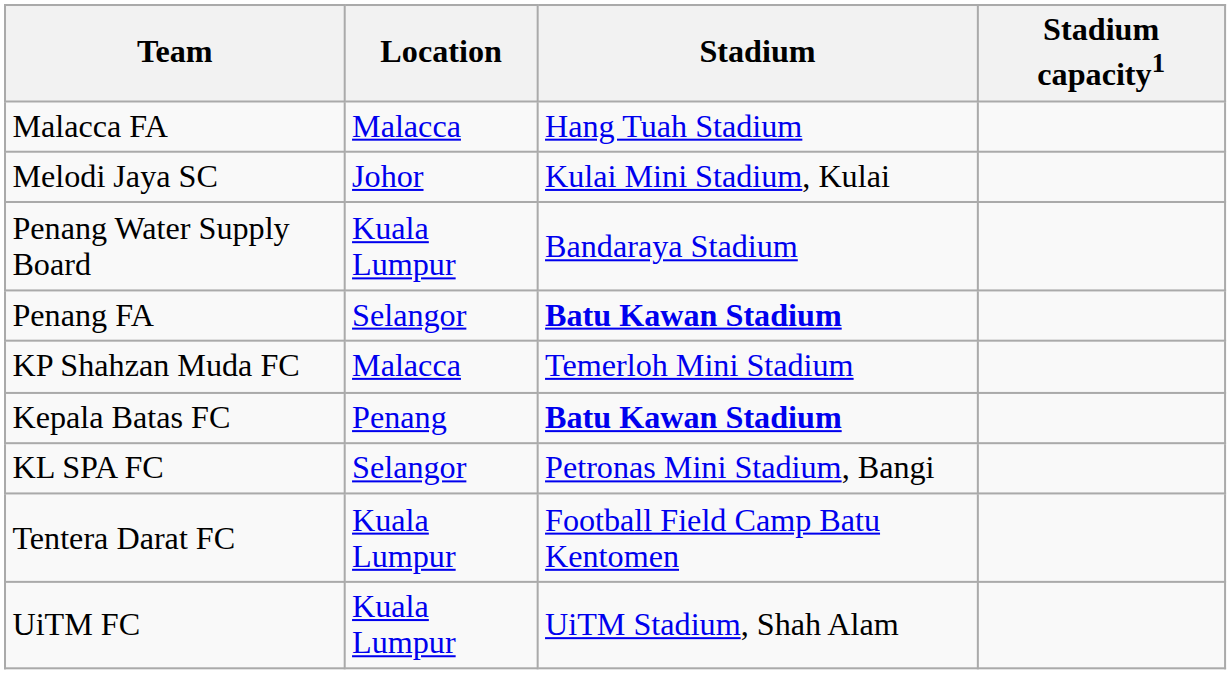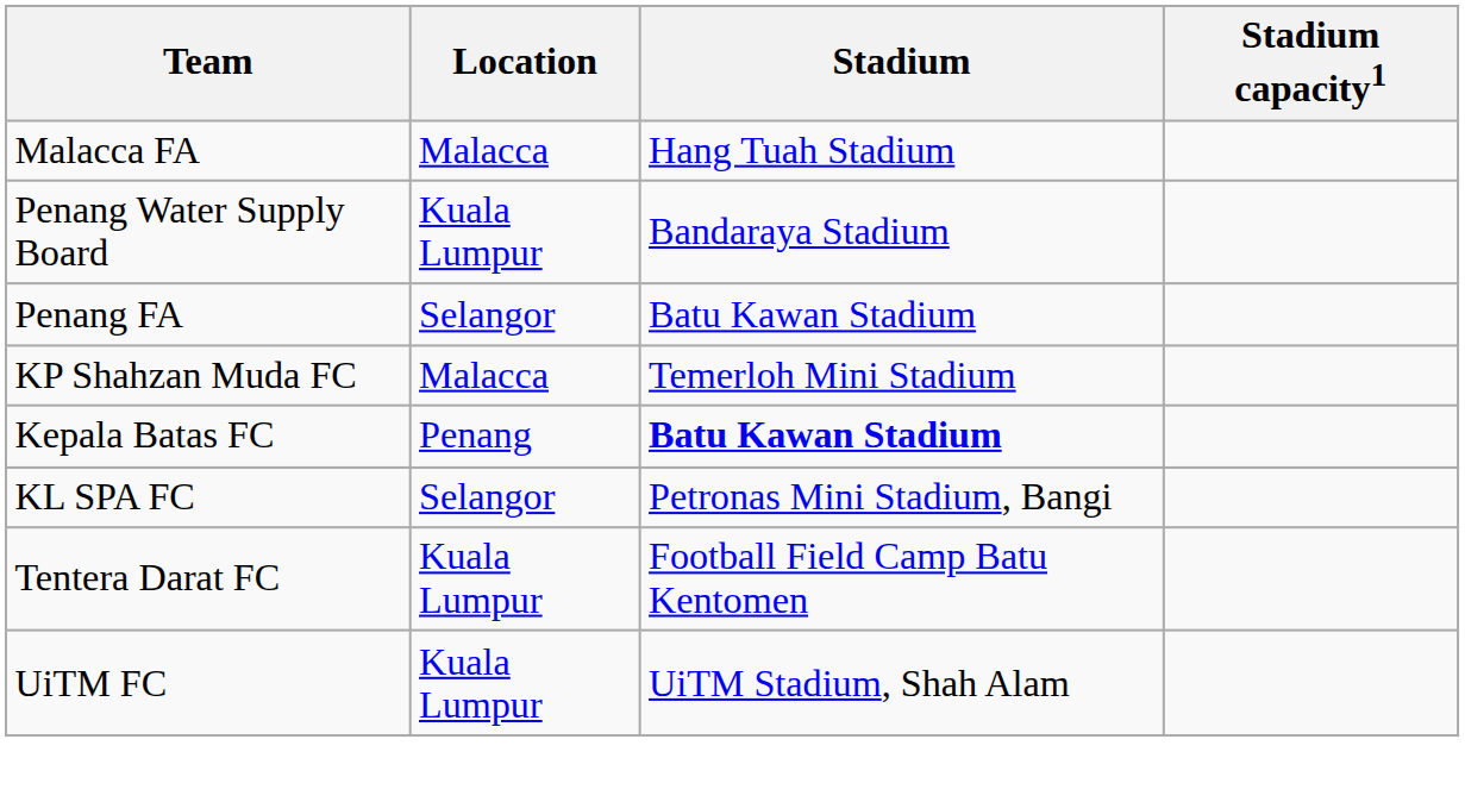- row: Melodi Jaya SC | Johor | Kulai Mini Stadium, Kulai
Penang FA | Stadium: bold -> normal
